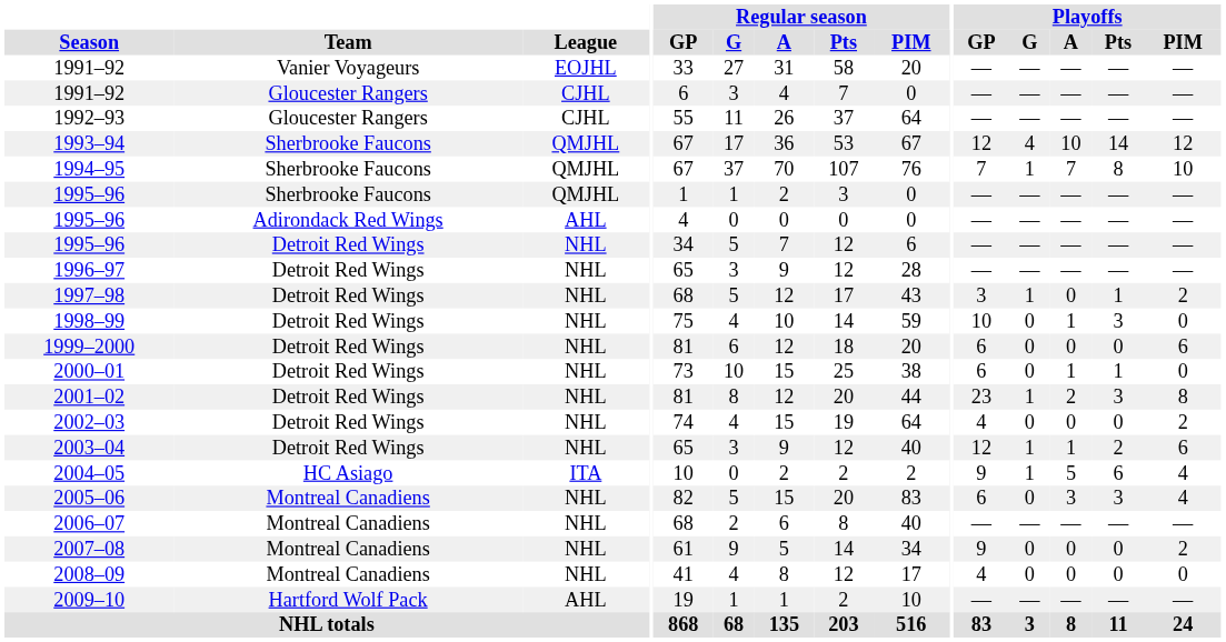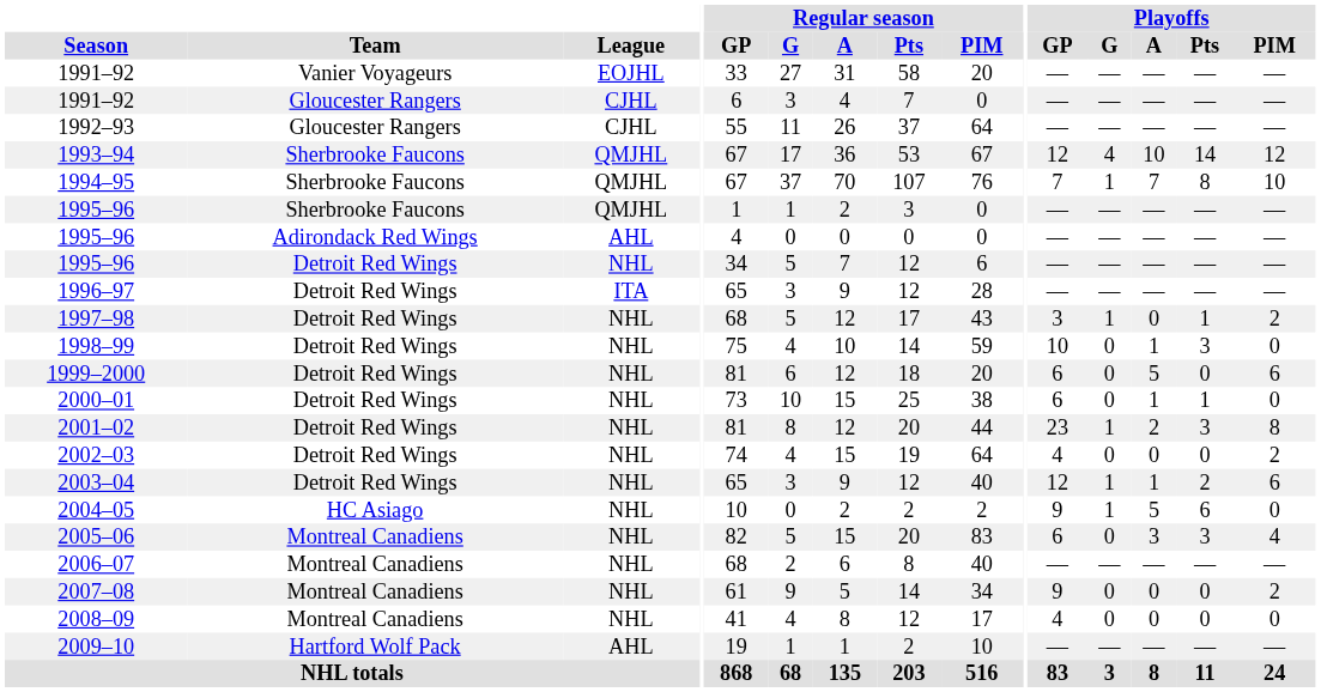1996–97 | League: NHL -> ITA
1999–2000 | Playoffs / A: 0 -> 5
2004–05 | League: ITA -> NHL
2004–05 | Playoffs / PIM: 4 -> 0
